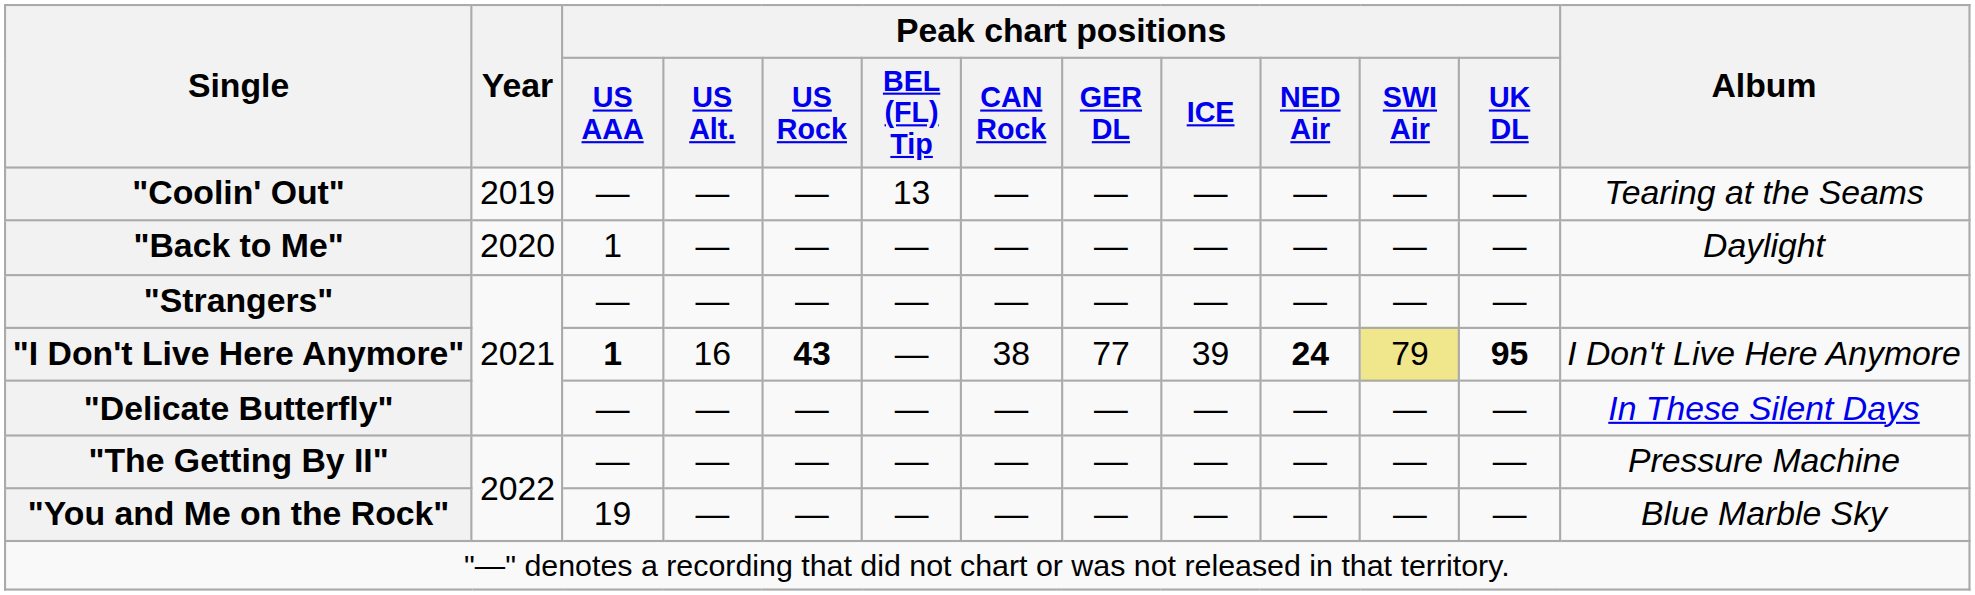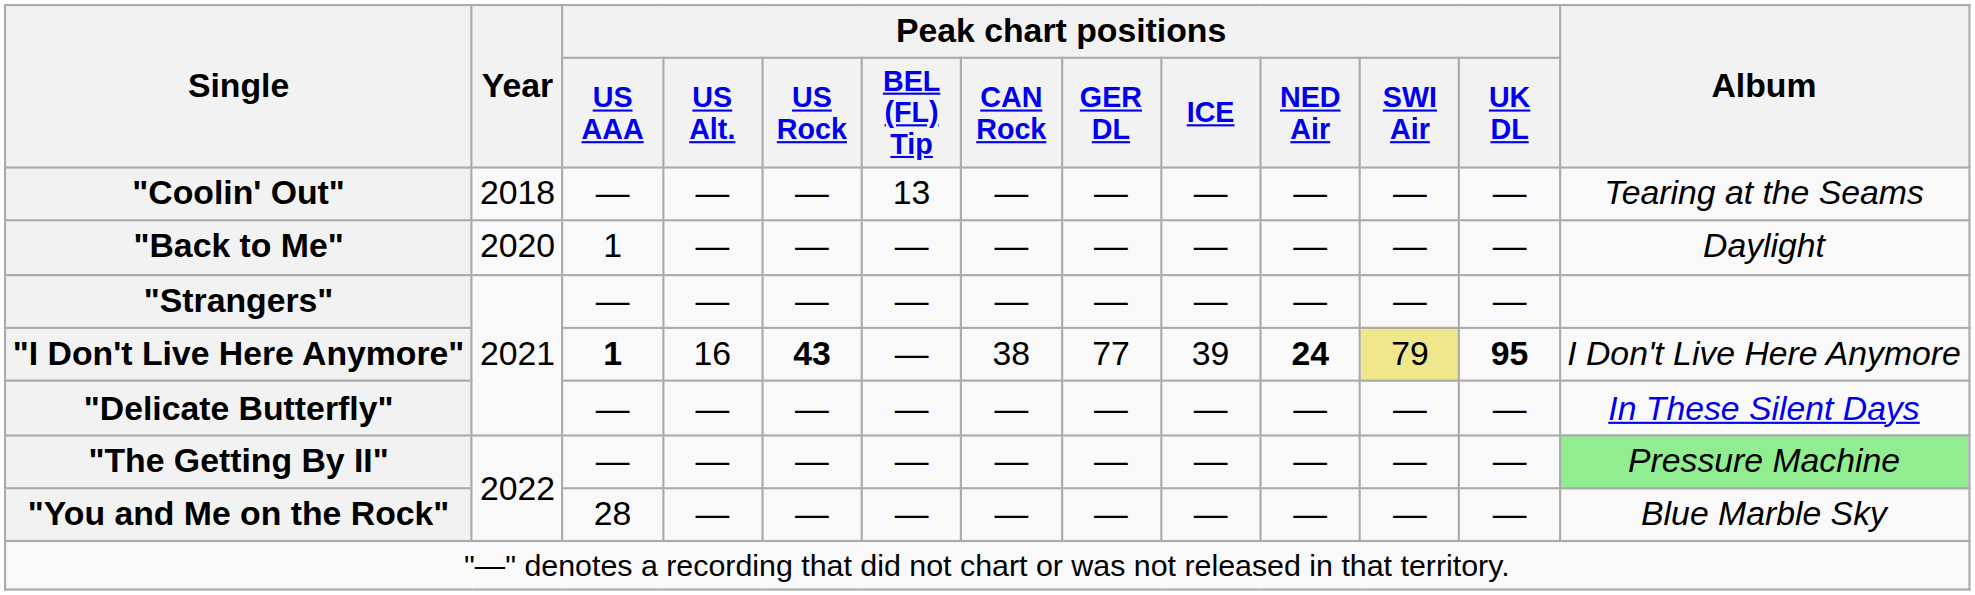"Coolin' Out" | Year: 2019 -> 2018
"The Getting By II" | Album: no background -> lightgreen background
"You and Me on the Rock" | Peak chart positions / US AAA: 19 -> 28
